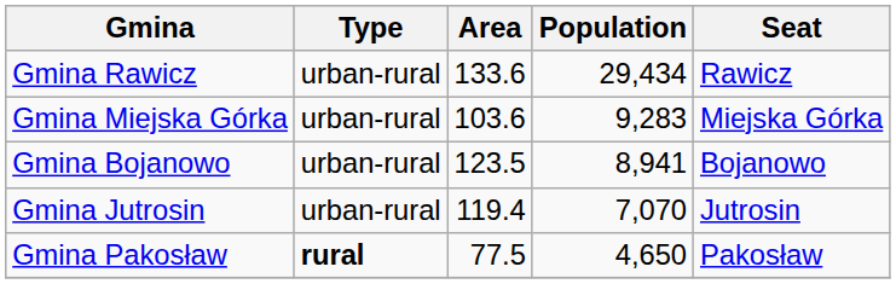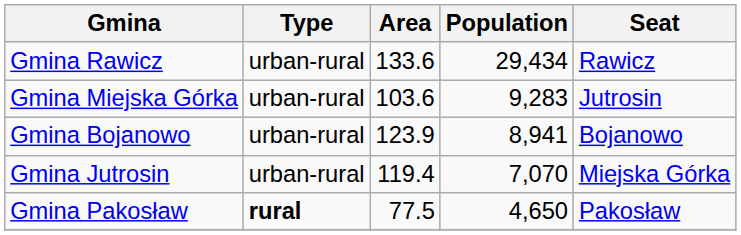Gmina Miejska Górka | Seat: Miejska Górka -> Jutrosin
Gmina Bojanowo | Area: 123.5 -> 123.9
Gmina Jutrosin | Seat: Jutrosin -> Miejska Górka
